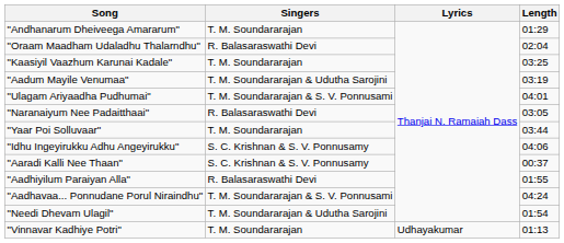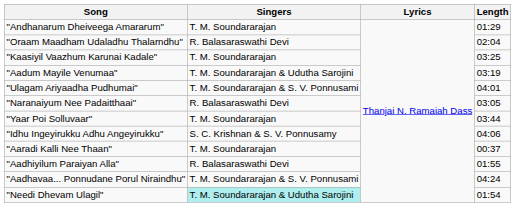"Aaradi Kalli Nee Thaan" | Singers: S. C. Krishnan & S. V. Ponnusamy -> T. M. Soundararajan
"Needi Dhevam Ulagil" | Singers: no background -> paleturquoise background
- row: "Vinnavar Kadhiye Potri" | T. M. Soundararajan | Udhayakumar | 01:13
